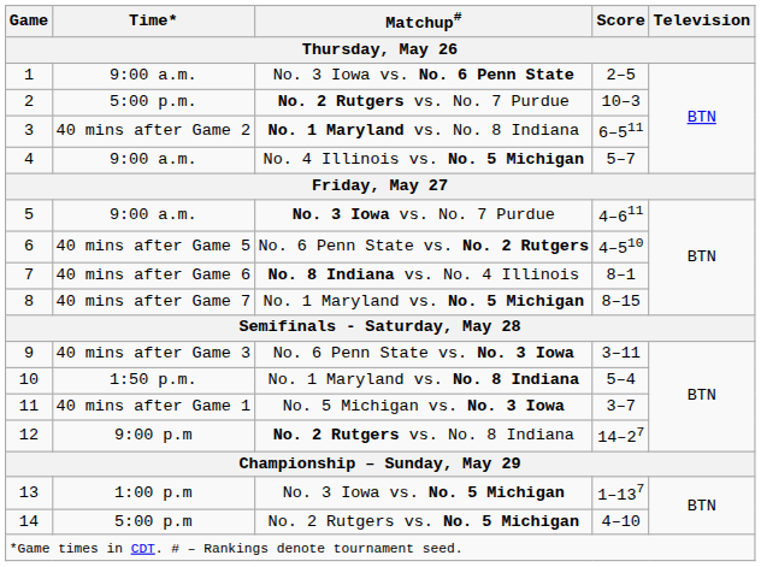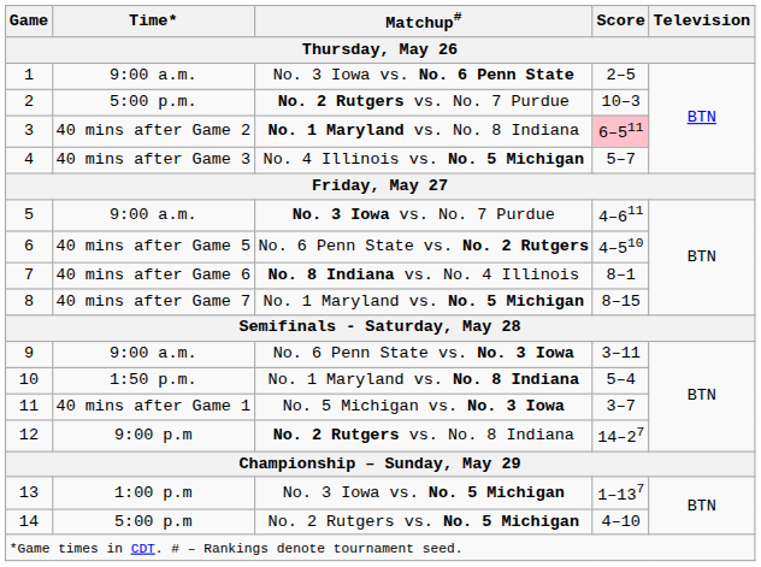3 / No. 1 Maryland vs. No. 8 Indiana | Score: no background -> pink background
No. 4 Illinois vs. No. 5 Michigan | Time*: 9:00 a.m. -> 40 mins after Game 3
No. 6 Penn State vs. No. 3 Iowa | Time*: 40 mins after Game 3 -> 9:00 a.m.
